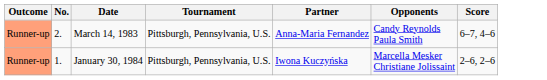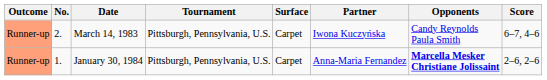+ column: Surface | Carpet | Carpet
March 14, 1983 | Partner: Anna-Maria Fernandez -> Iwona Kuczyńska
January 30, 1984 | Partner: Iwona Kuczyńska -> Anna-Maria Fernandez
January 30, 1984 | Opponents: normal -> bold
